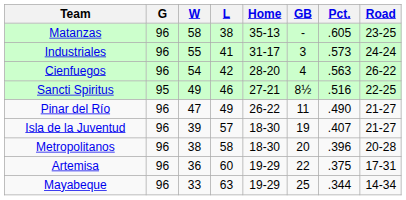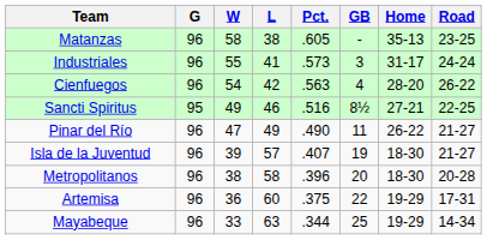columns swapped: Pct. <-> Home
